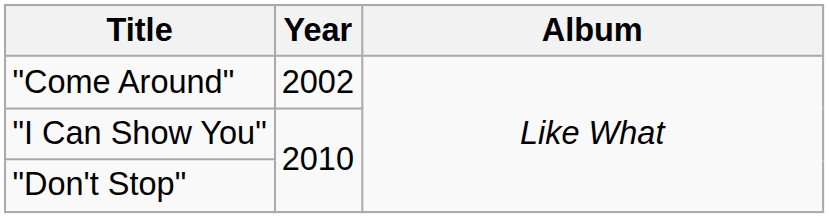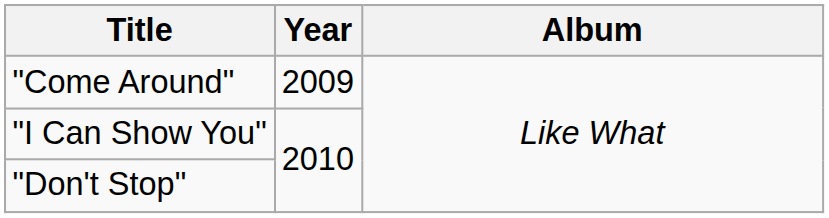"Come Around" | Year: 2002 -> 2009
